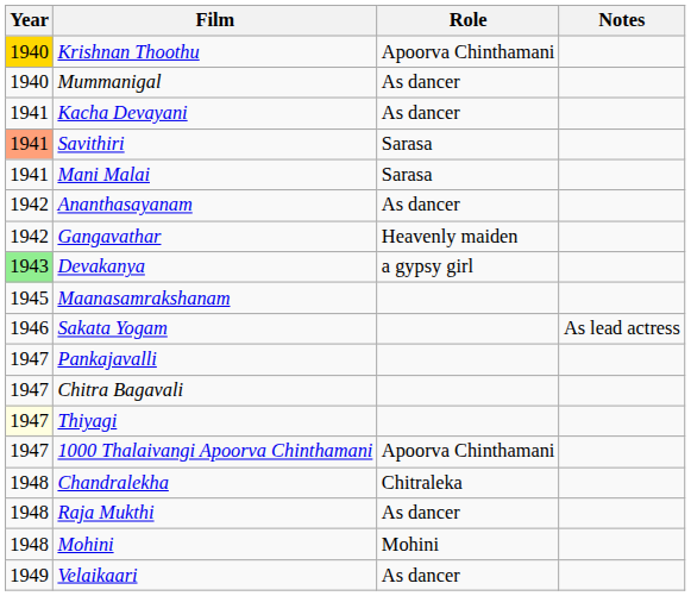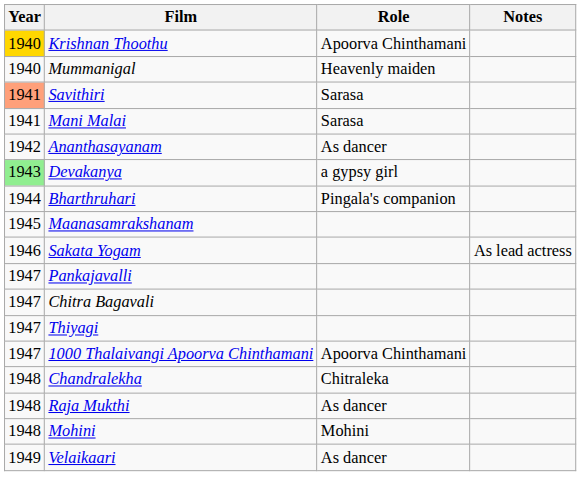Mummanigal | Role: As dancer -> Heavenly maiden
- row: 1941 | Kacha Devayani | As dancer
- row: 1942 | Gangavathar | Heavenly maiden
+ row: 1944 | Bharthruhari | Pingala's companion
Thiyagi | Year: lightyellow background -> no background
